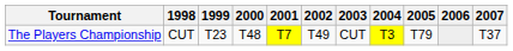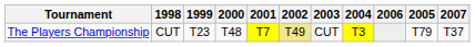columns swapped: 2005 <-> 2006
The Players Championship | 2002: no background -> khaki background
